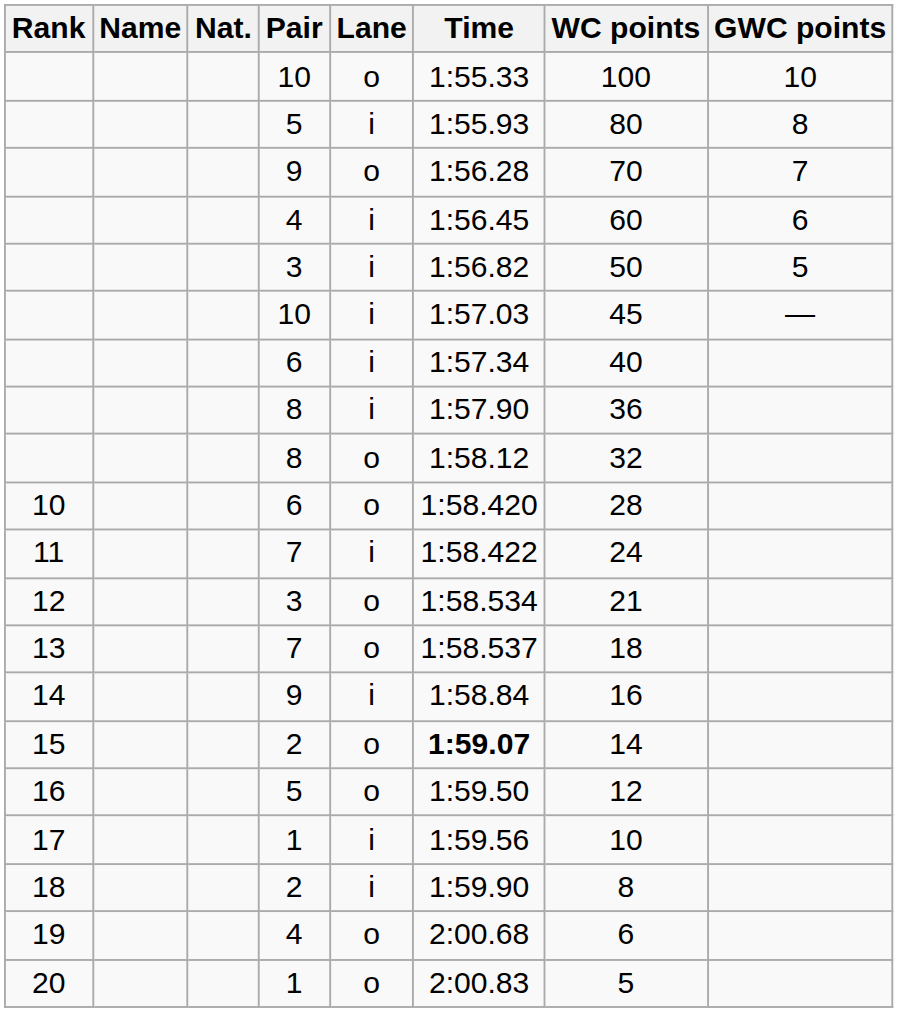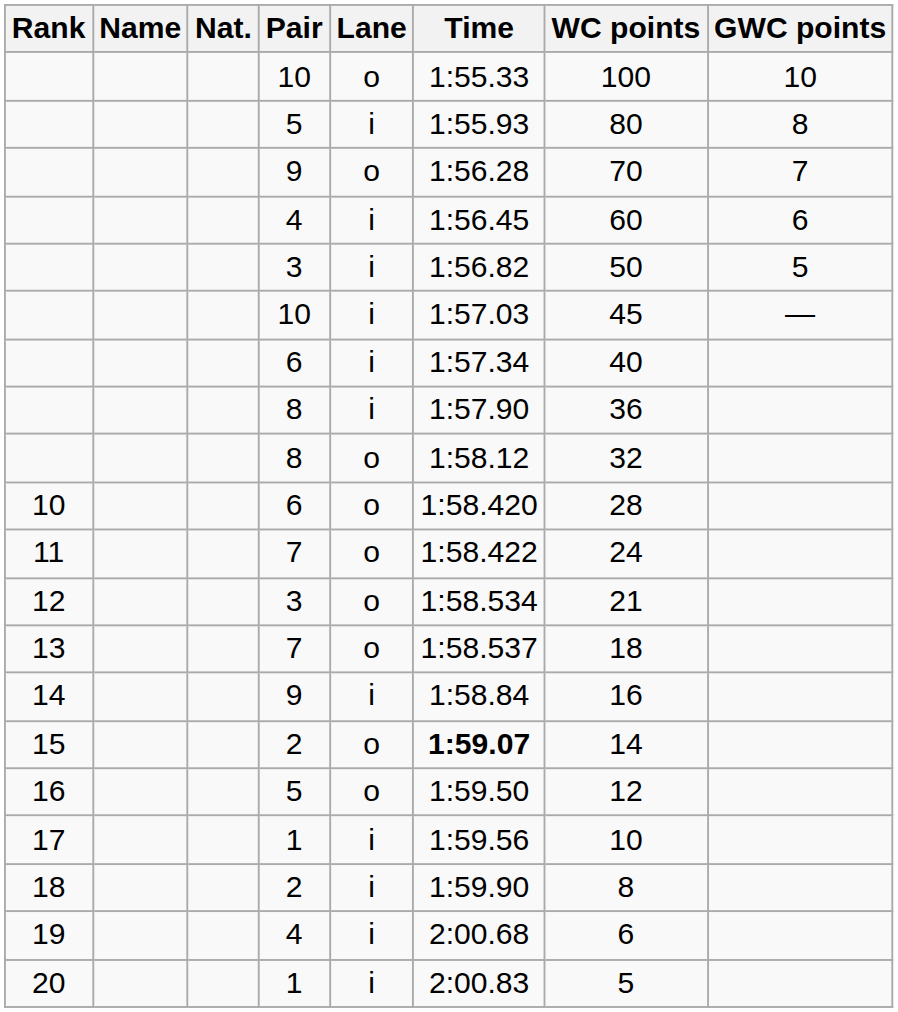11 | Lane: i -> o
19 | Lane: o -> i
20 | Lane: o -> i
